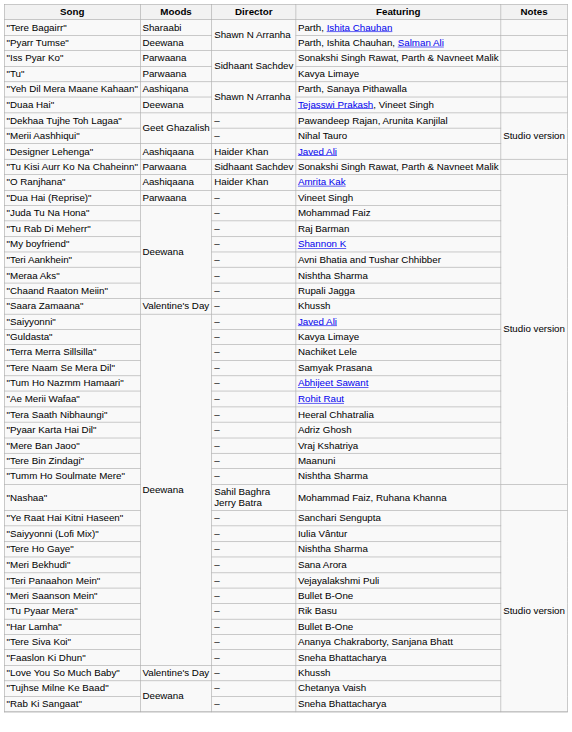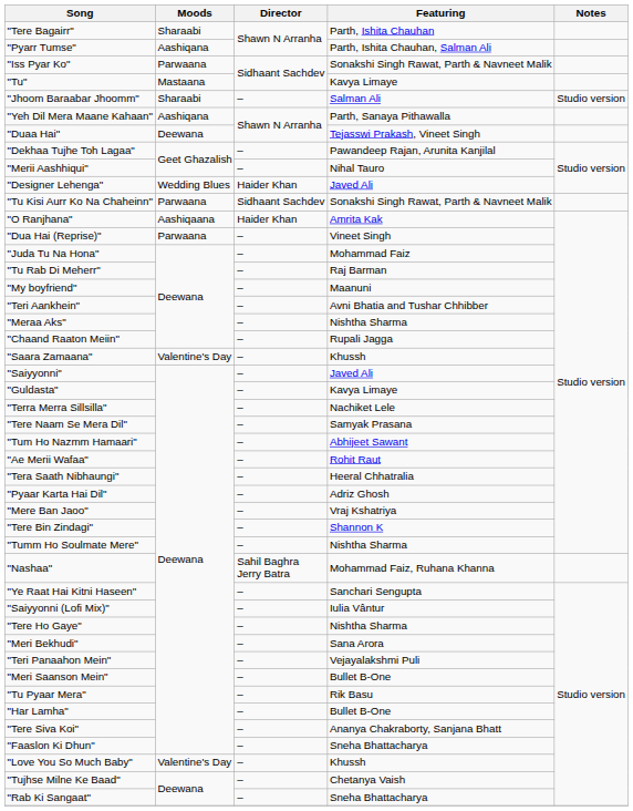"Pyarr Tumse" | Moods: Deewana -> Aashiqana
"Tu" | Moods: Parwaana -> Mastaana
+ row: "Jhoom Baraabar Jhoomm" | Sharaabi | – | Salman Ali | Studio version
"Designer Lehenga" | Moods: Aashiqaana -> Wedding Blues
"My boyfriend" | Featuring: Shannon K -> Maanuni
"Tere Bin Zindagi" | Featuring: Maanuni -> Shannon K
